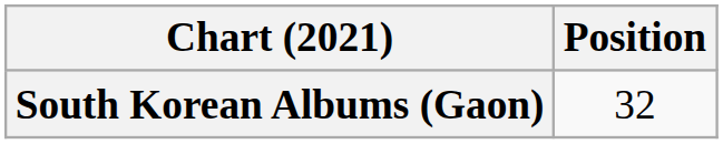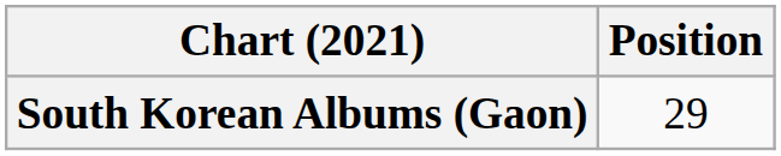South Korean Albums (Gaon) | Position: 32 -> 29
